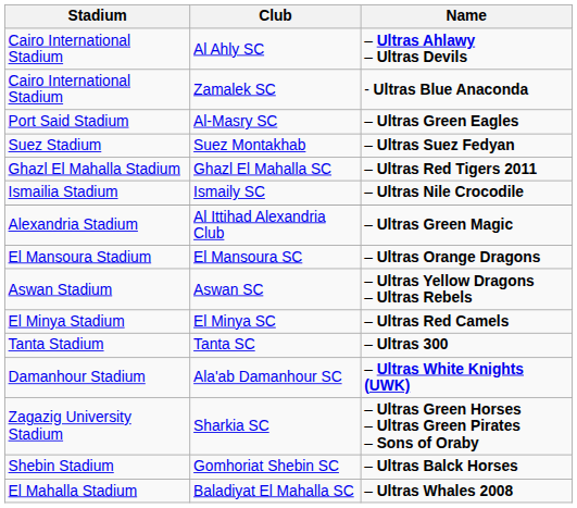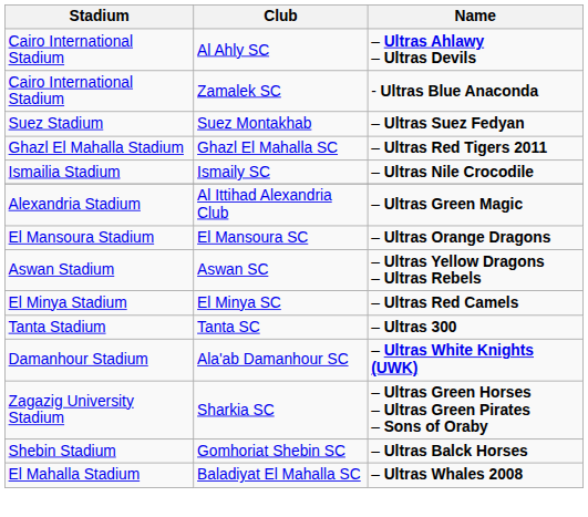- row: Port Said Stadium | Al-Masry SC | – Ultras Green Eagles
